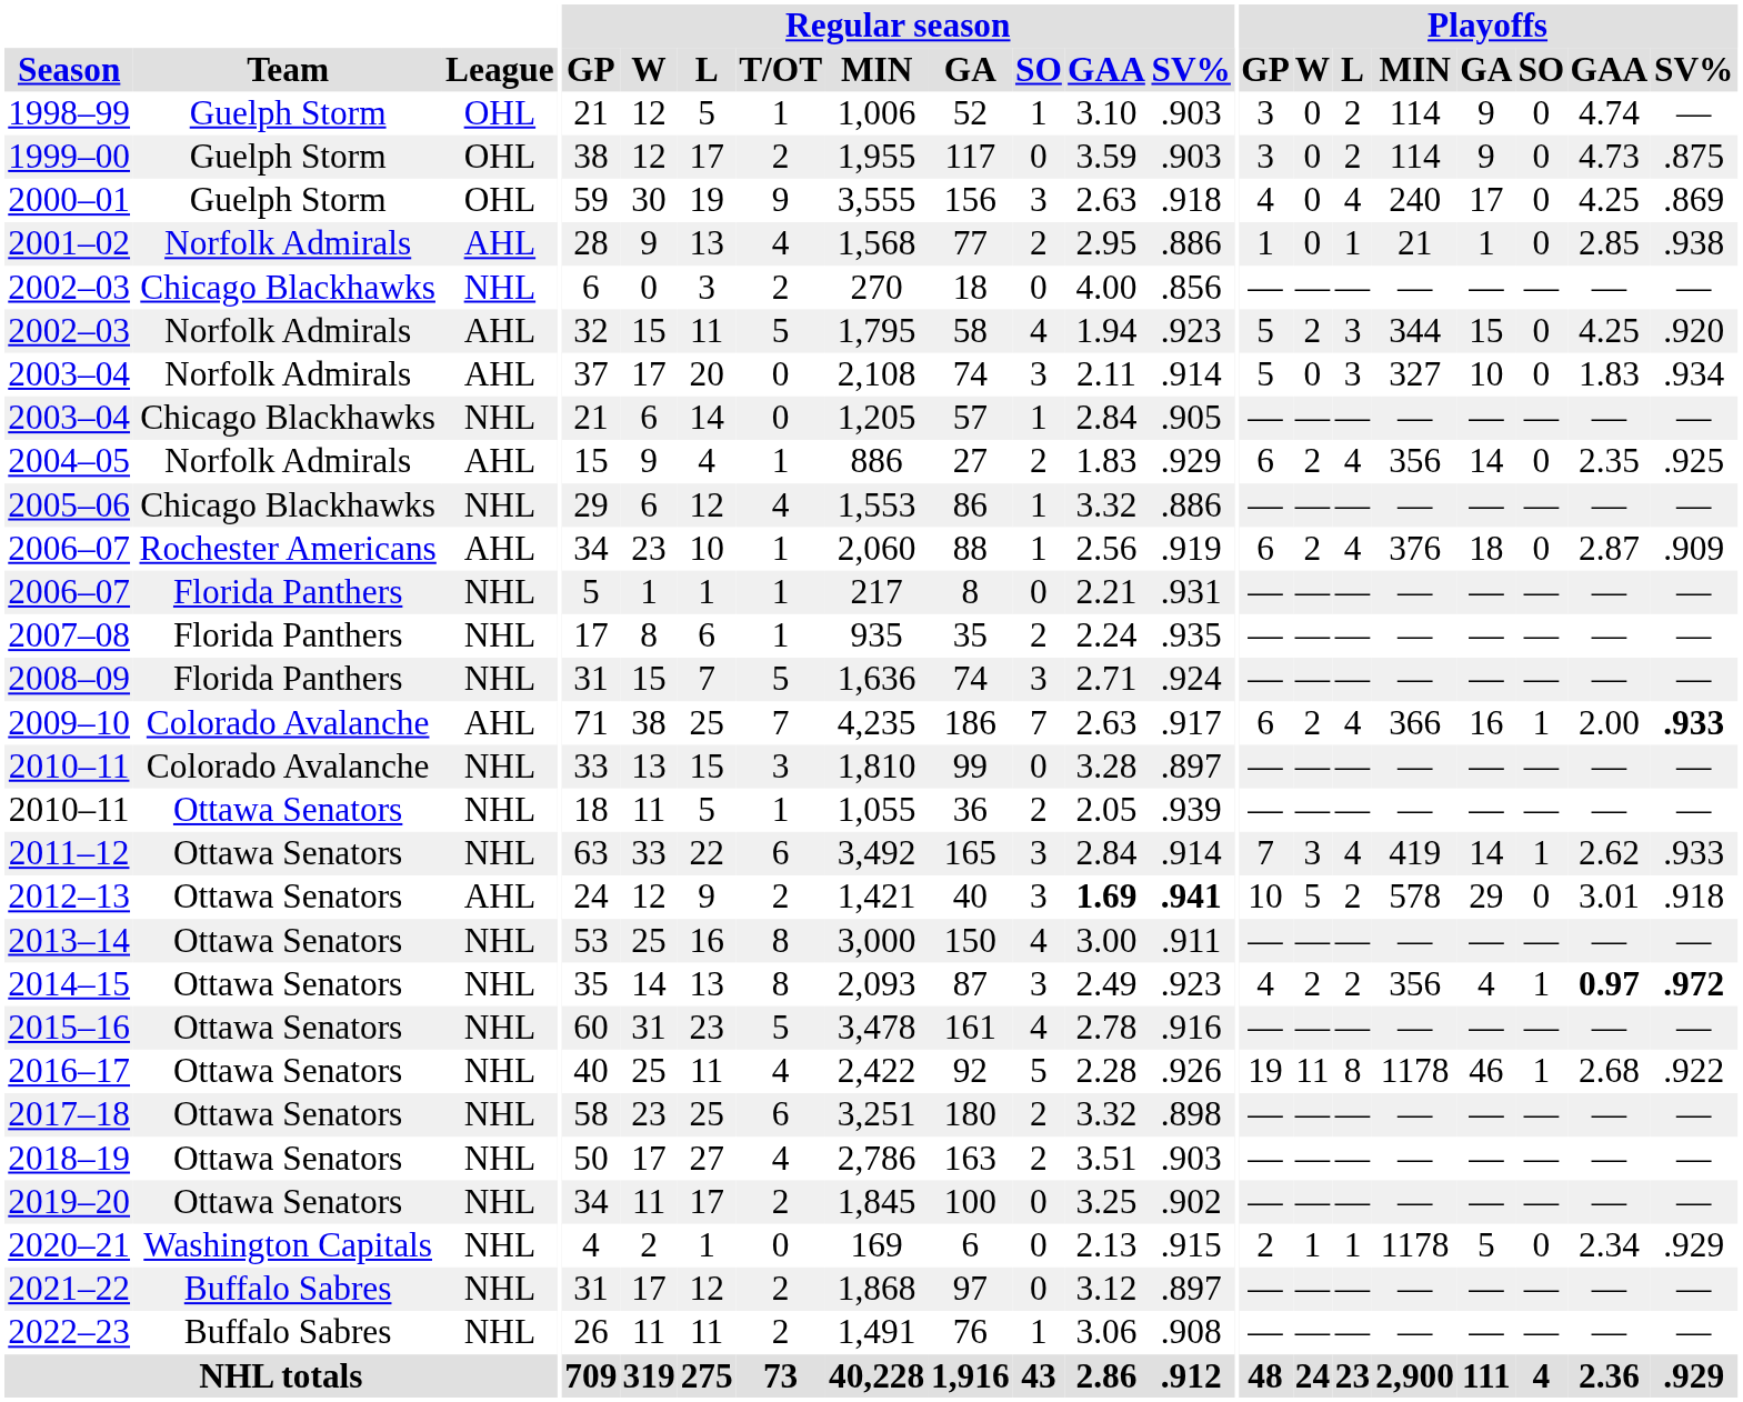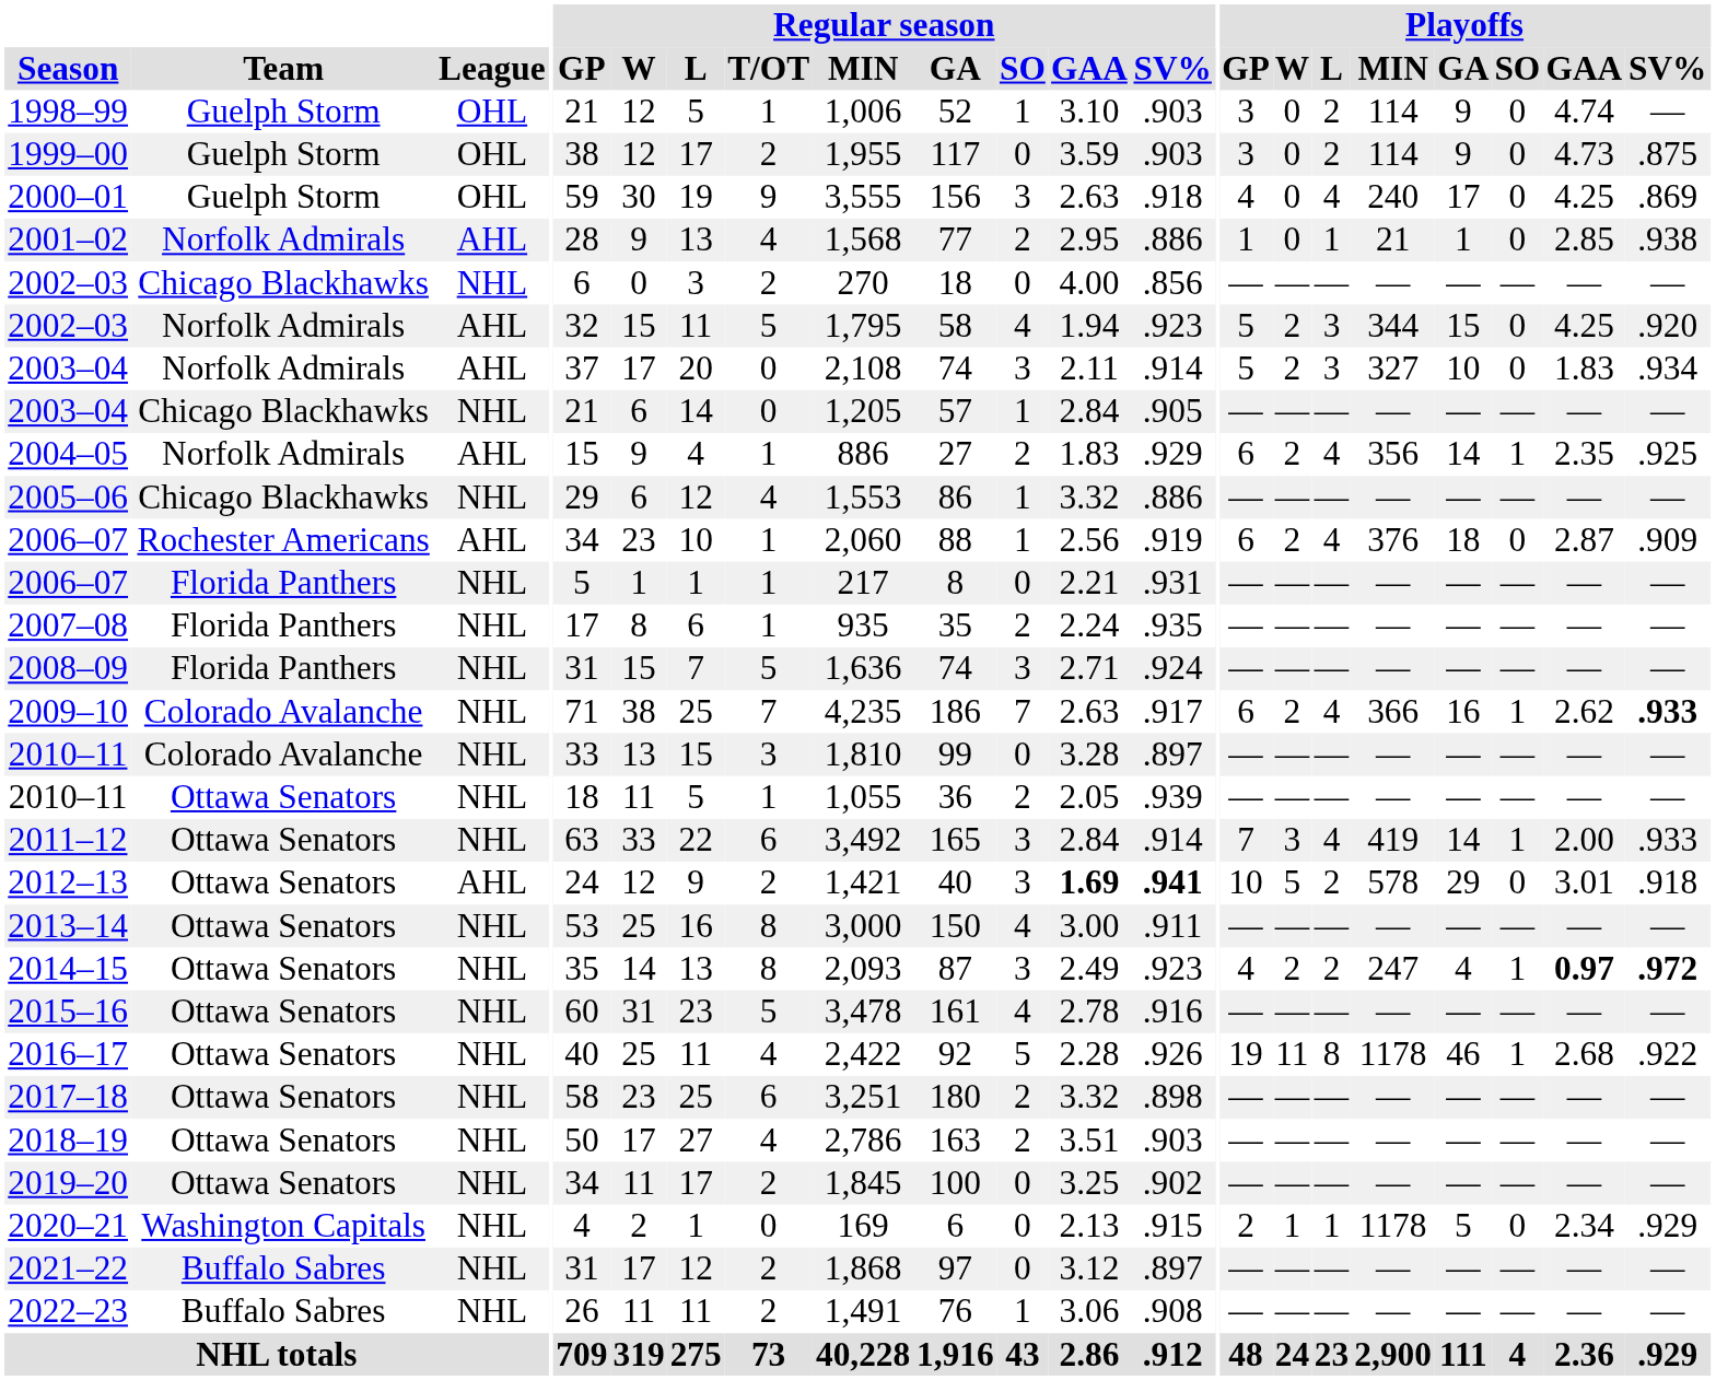2003–04 / Norfolk Admirals | Playoffs / W: 0 -> 2
2004–05 | Playoffs / SO: 0 -> 1
2009–10 | League: AHL -> NHL
2009–10 | Playoffs / GAA: 2.00 -> 2.62
2011–12 | Playoffs / GAA: 2.62 -> 2.00
2014–15 | Playoffs / MIN: 356 -> 247
